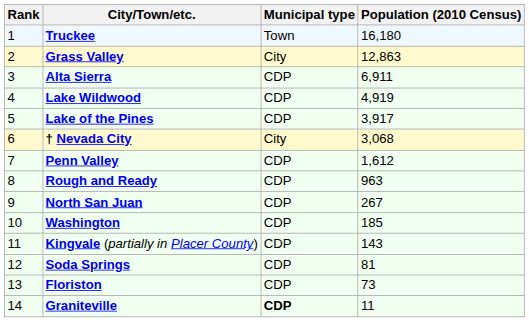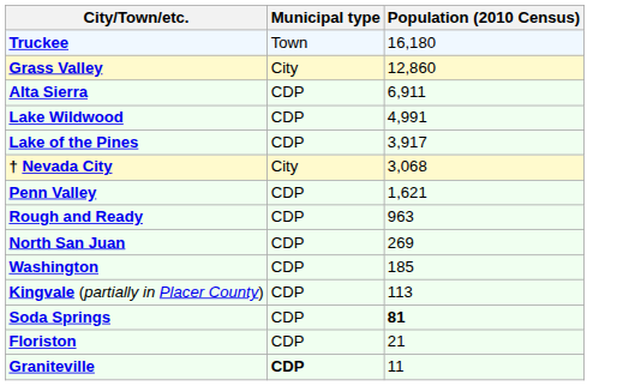- column: Rank | 1 | 2 | 3 | 4 | 5 | 6 | 7 | 8 | 9 | 10 | 11 | 12 | 13 | 14
Grass Valley | Population (2010 Census): 12,863 -> 12,860
Lake Wildwood | Population (2010 Census): 4,919 -> 4,991
Penn Valley | Population (2010 Census): 1,612 -> 1,621
North San Juan | Population (2010 Census): 267 -> 269
Kingvale (partially in Placer County) | Population (2010 Census): 143 -> 113
Soda Springs | Population (2010 Census): normal -> bold
Floriston | Population (2010 Census): 73 -> 21
